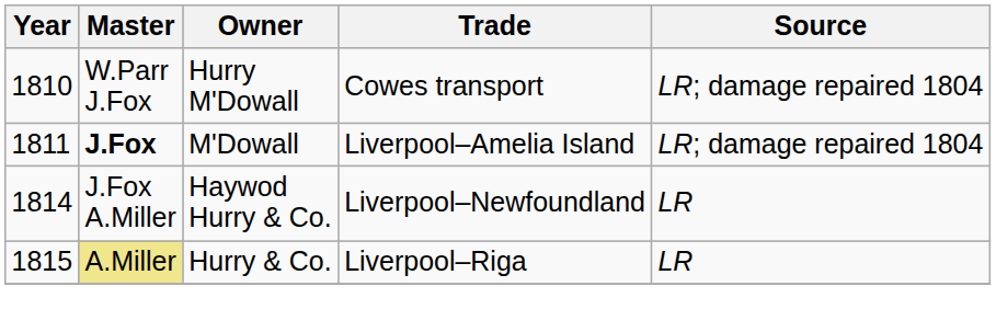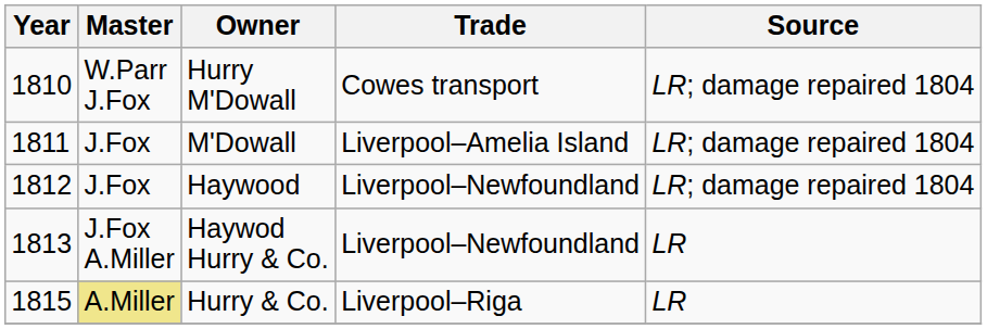M'Dowall | Master: bold -> normal
+ row: 1812 | J.Fox | Haywood | Liverpool–Newfoundland | LR; damage repaired 1804
Haywod Hurry & Co. | Year: 1814 -> 1813
